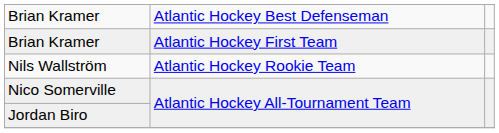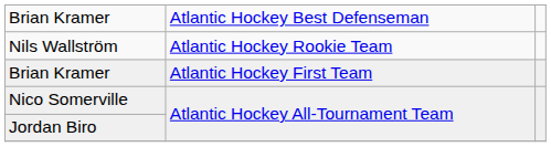rows swapped: Brian Kramer / Atlantic Hockey First Team <-> Nils Wallström
